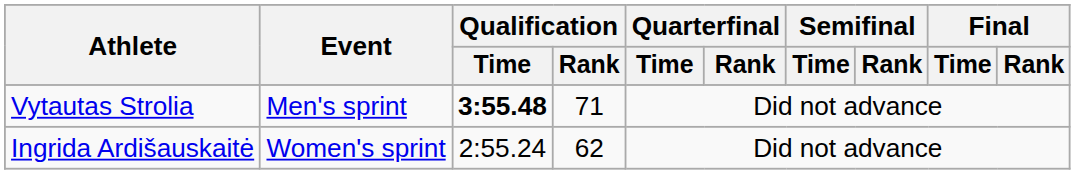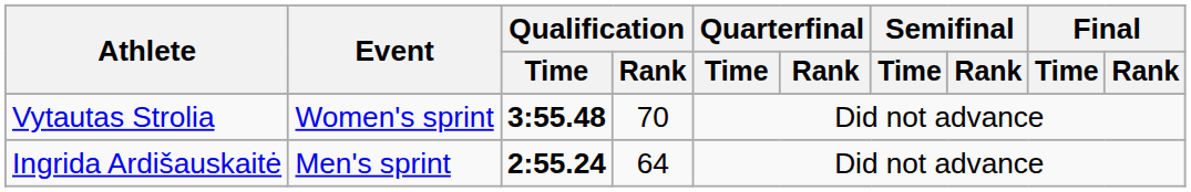Vytautas Strolia | Event: Men's sprint -> Women's sprint
Vytautas Strolia | Qualification / Rank: 71 -> 70
Ingrida Ardišauskaitė | Event: Women's sprint -> Men's sprint
Ingrida Ardišauskaitė | Qualification / Time: normal -> bold
Ingrida Ardišauskaitė | Qualification / Rank: 62 -> 64
